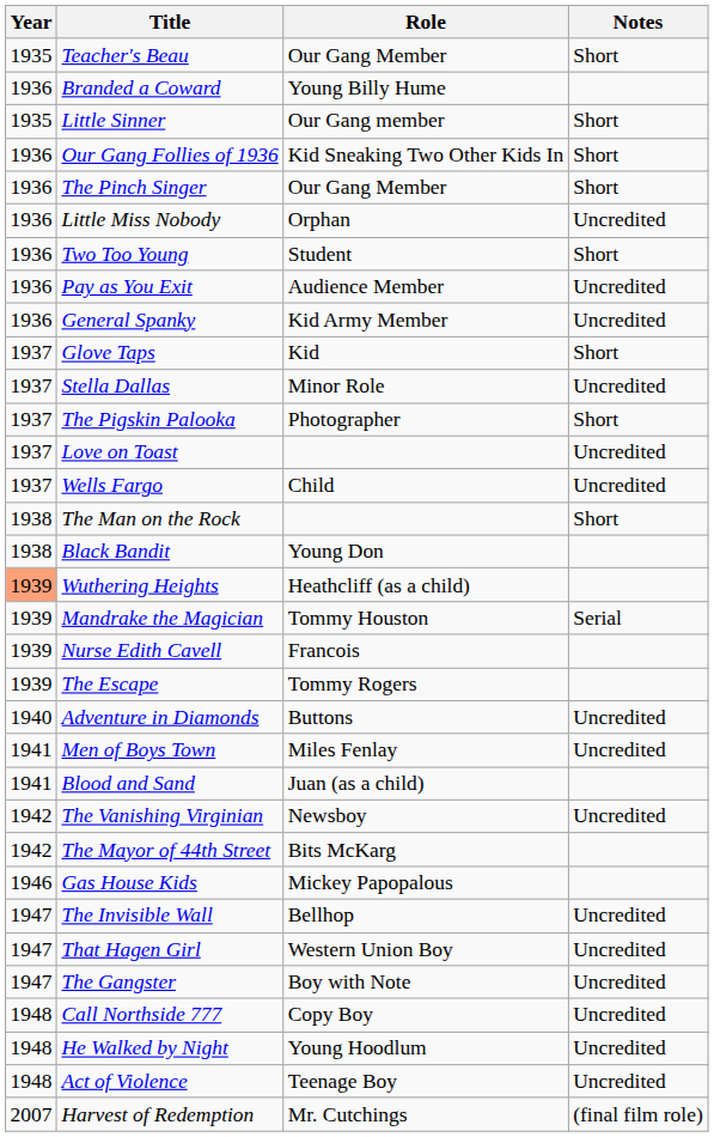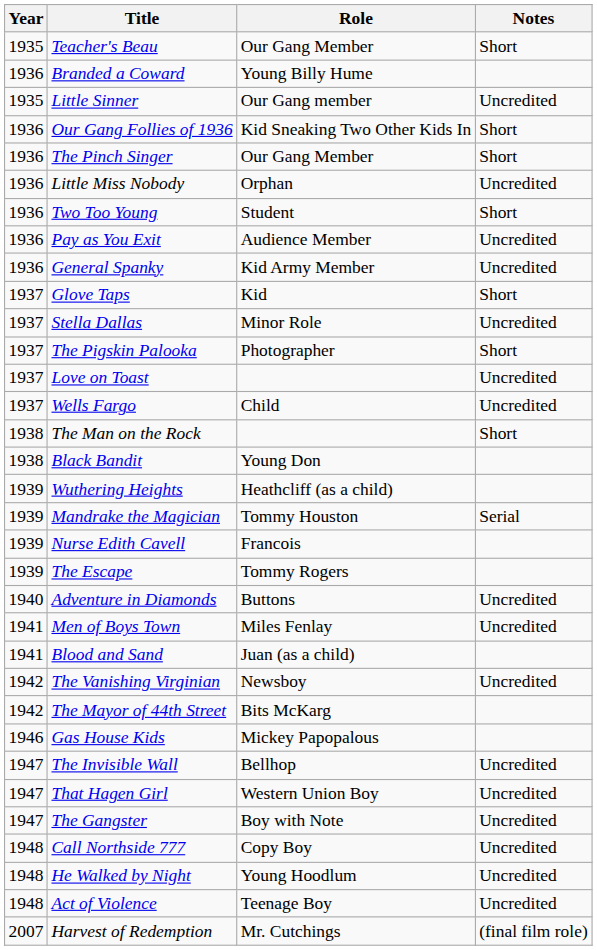Little Sinner | Notes: Short -> Uncredited
Wuthering Heights | Year: lightsalmon background -> no background
